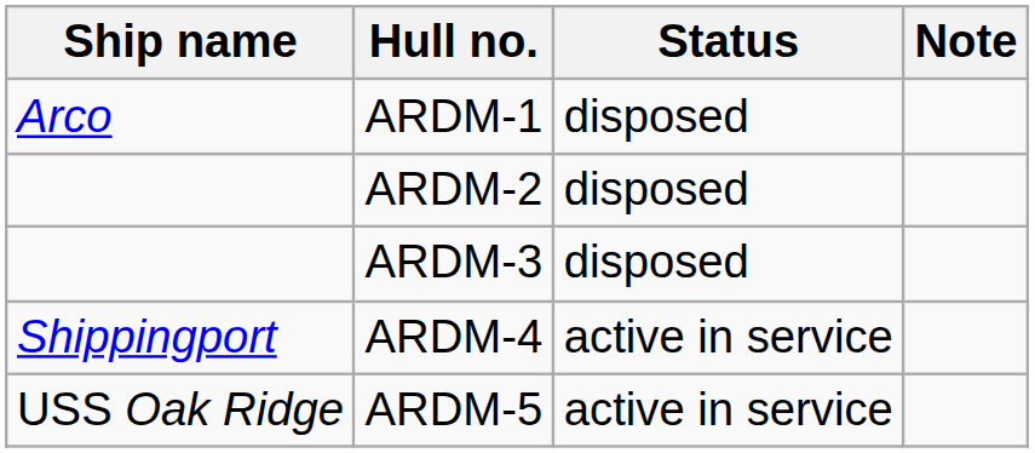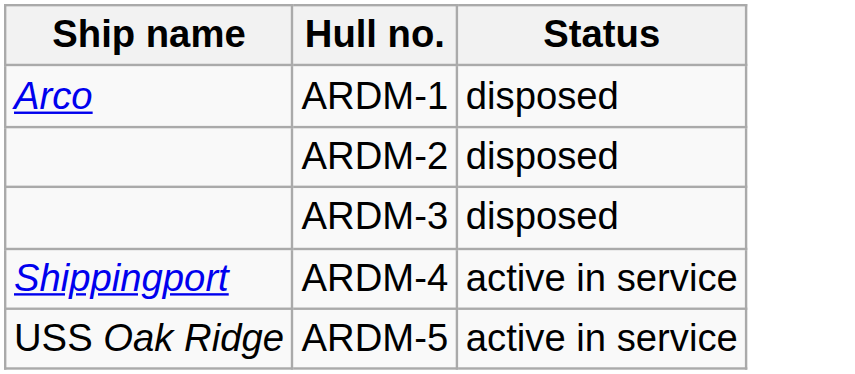- column: Note
